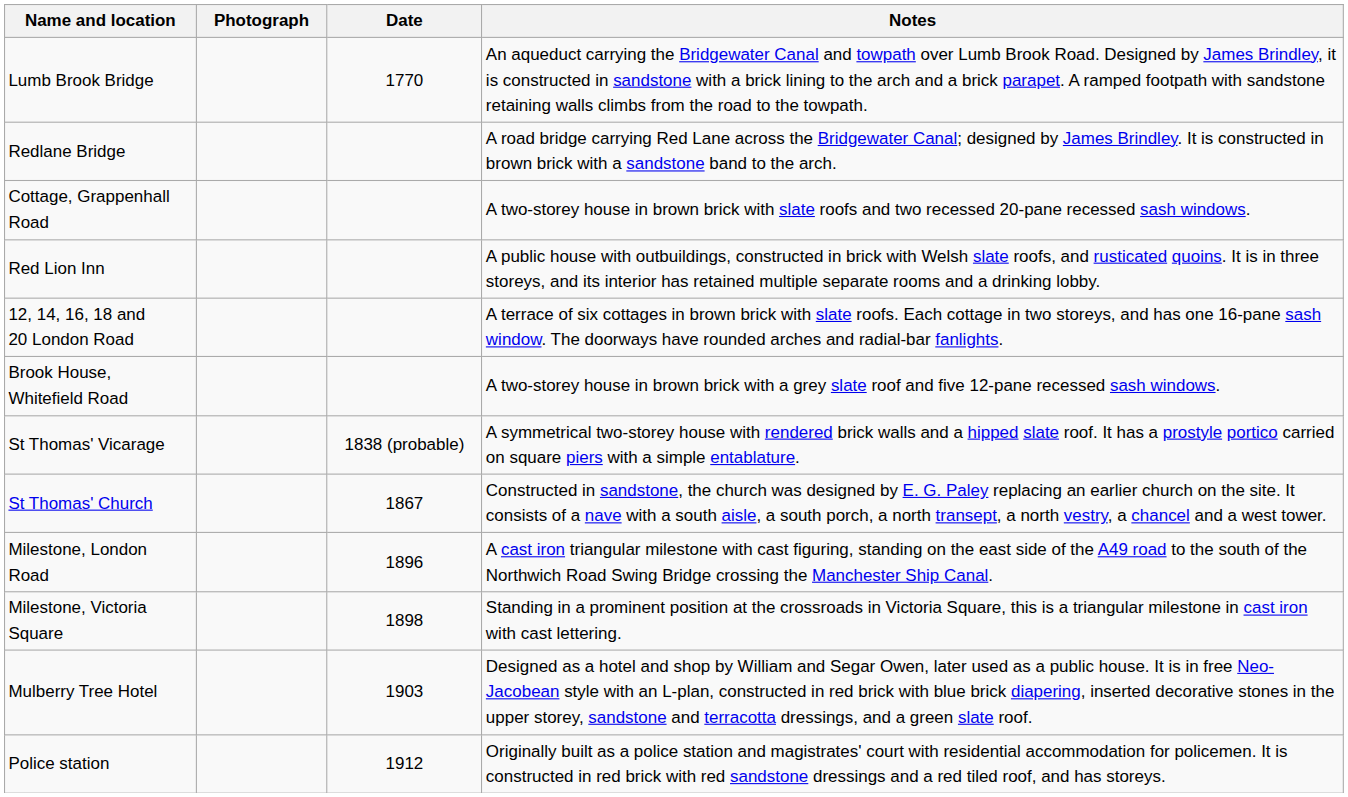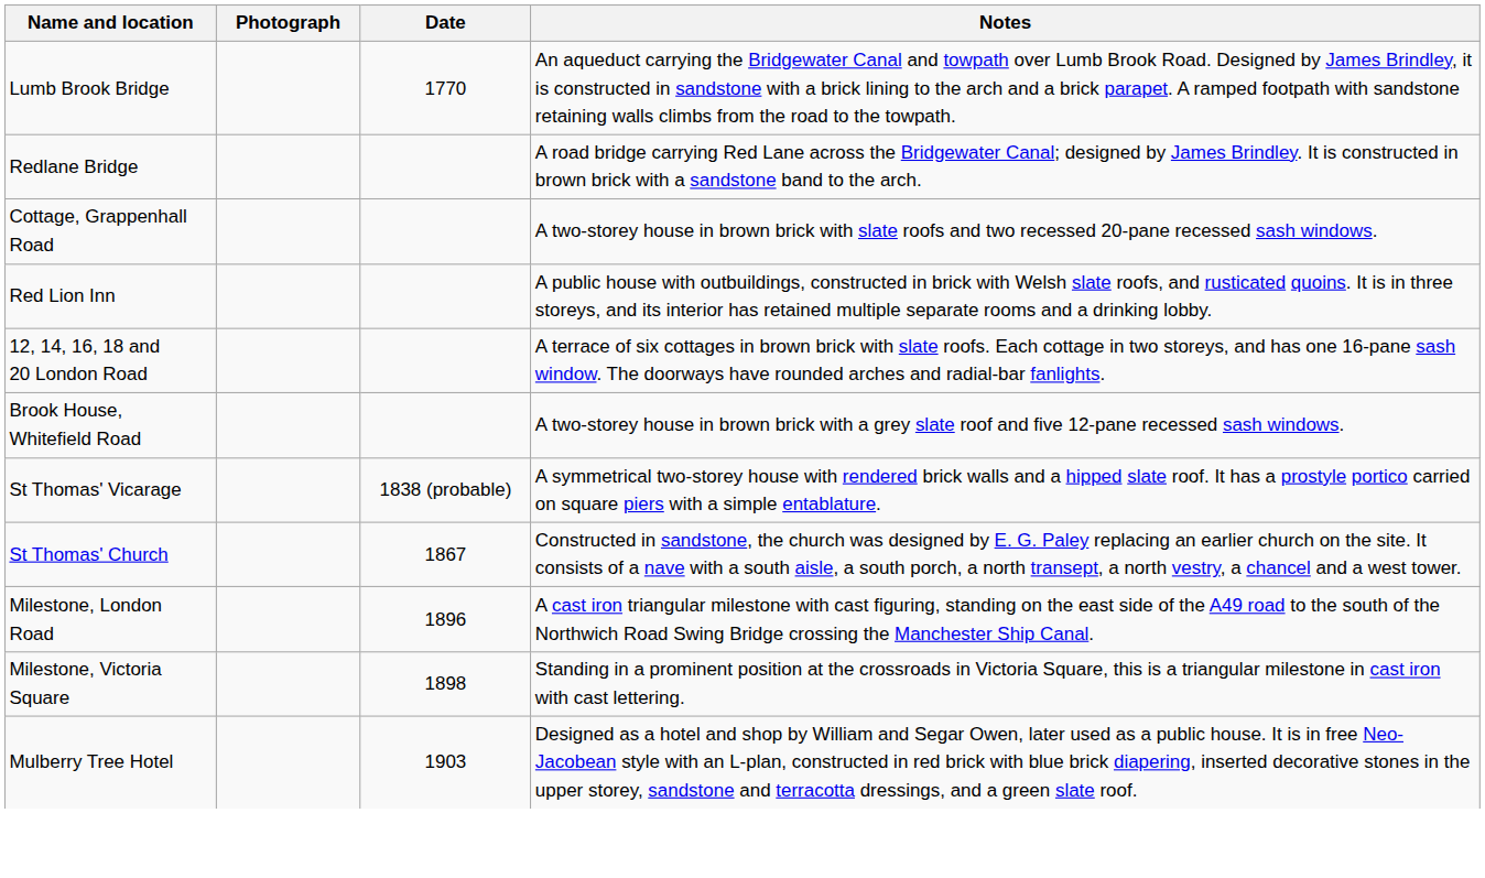- row: Police station | 1912 | Originally built as a police station and magistrates' court with residential accommodation for policemen. It is constructed in red brick with red sandstone dressings and a red tiled roof, and has storeys.
